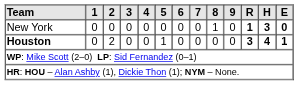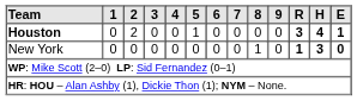rows swapped: Houston <-> New York
